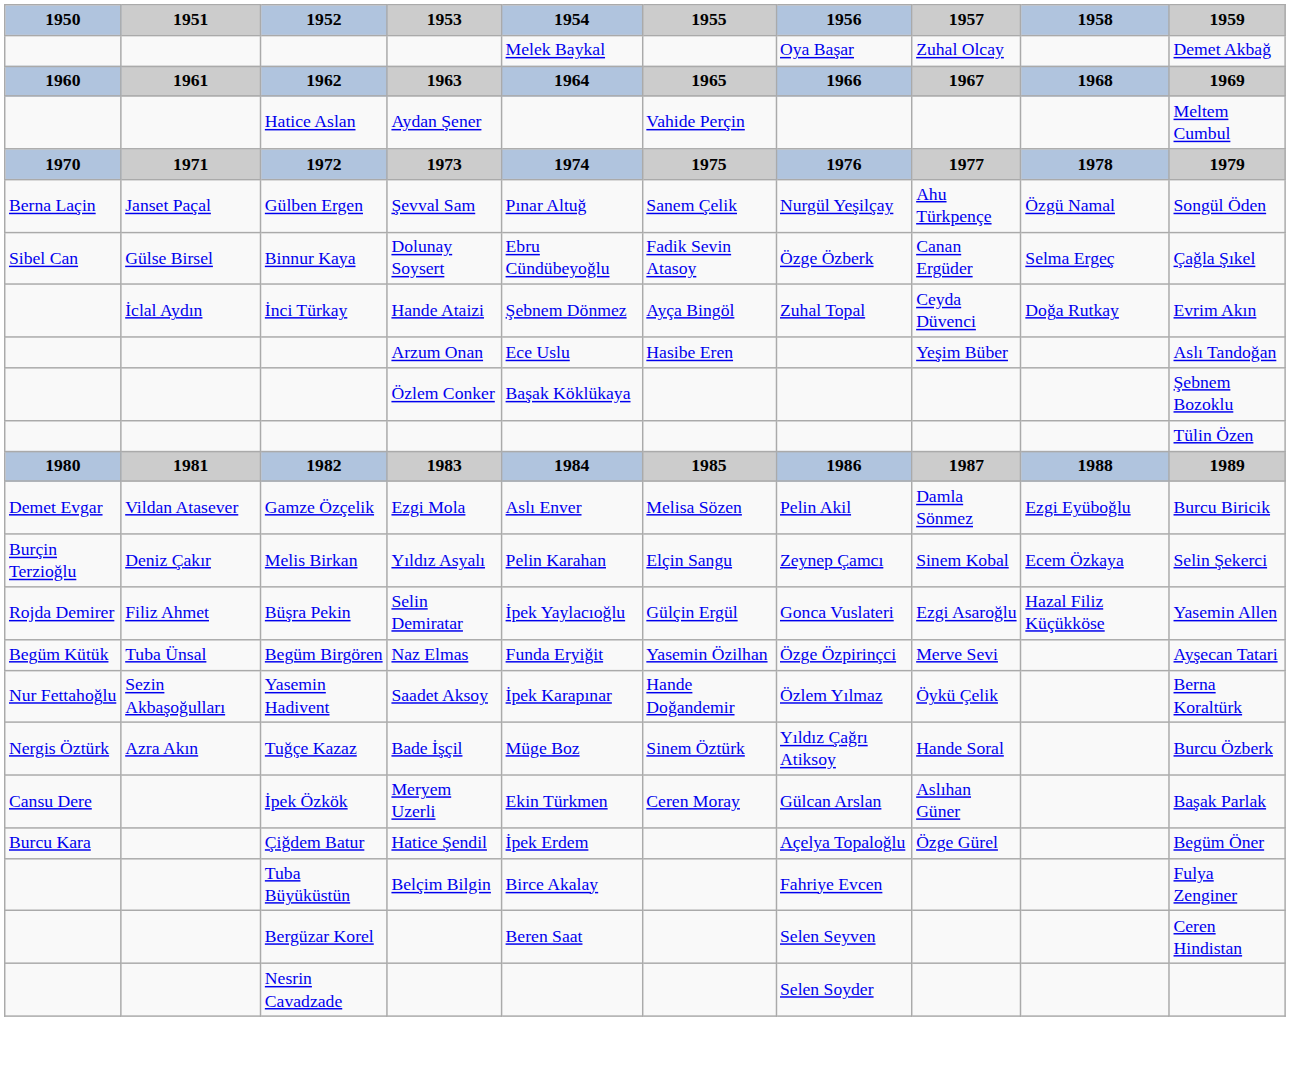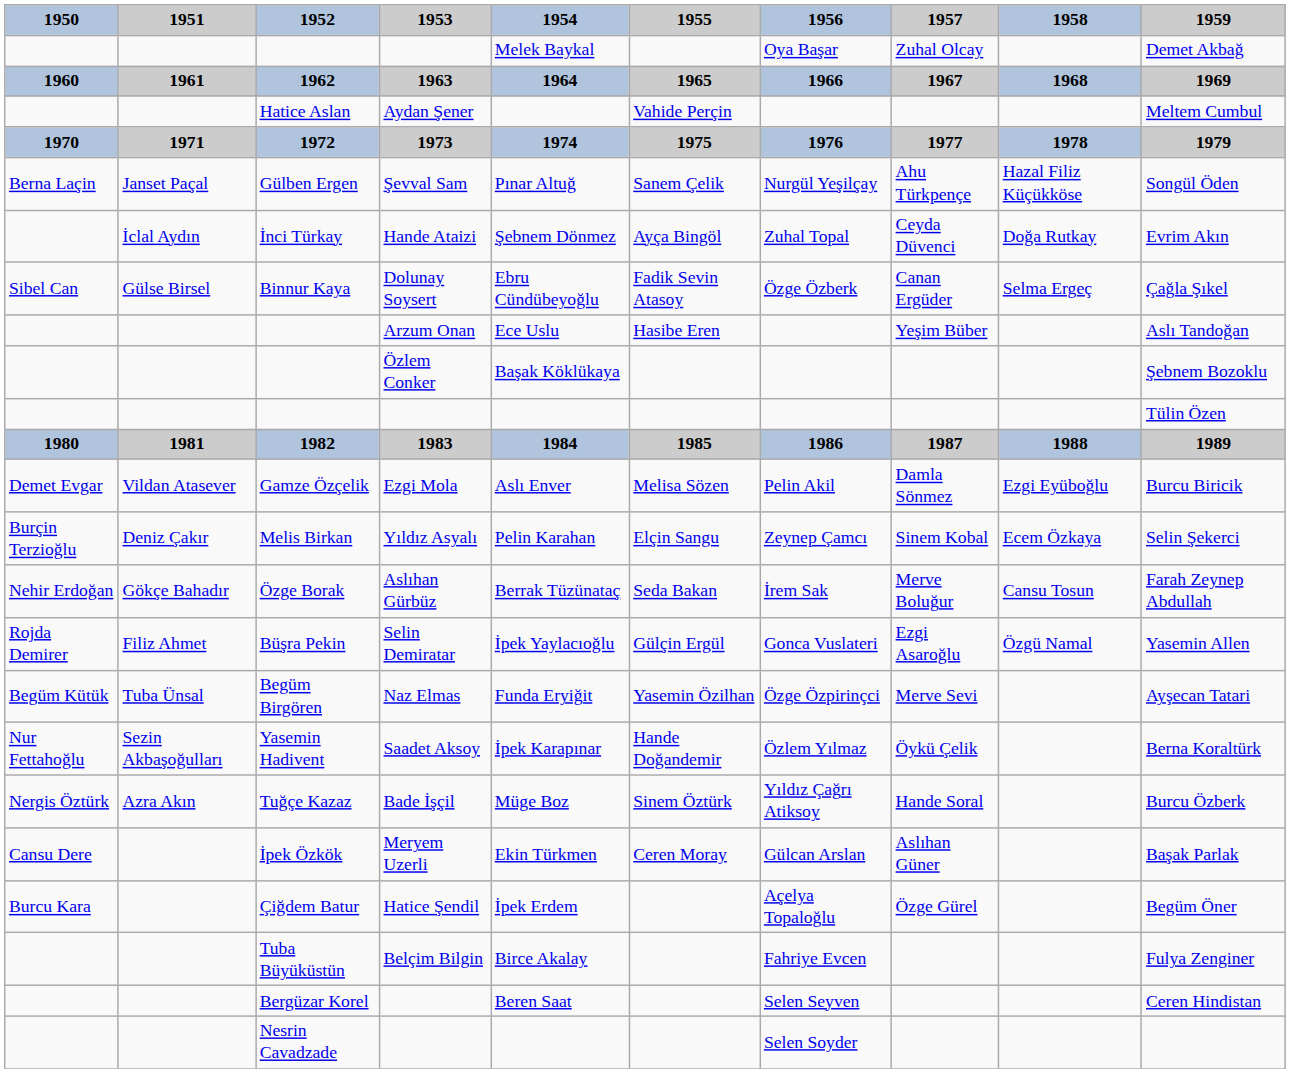Gülben Ergen | 1958: Özgü Namal -> Hazal Filiz Küçükköse
rows swapped: Binnur Kaya <-> İnci Türkay
+ row: Nehir Erdoğan | Gökçe Bahadır | Özge Borak | Aslıhan Gürbüz | Berrak Tüzünataç | Seda Bakan | İrem Sak | Merve Boluğur | Cansu Tosun | Farah Zeynep Abdullah
Büşra Pekin | 1958: Hazal Filiz Küçükköse -> Özgü Namal
